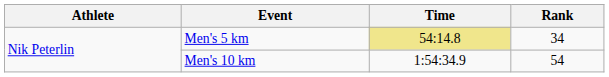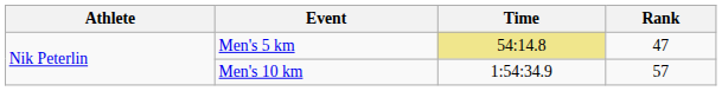Men's 5 km | Rank: 34 -> 47
Men's 10 km | Rank: 54 -> 57
